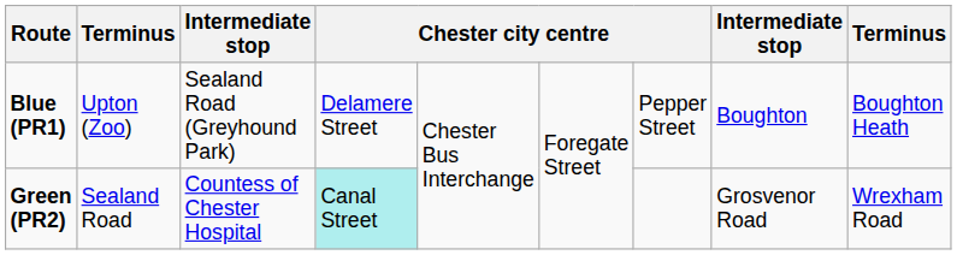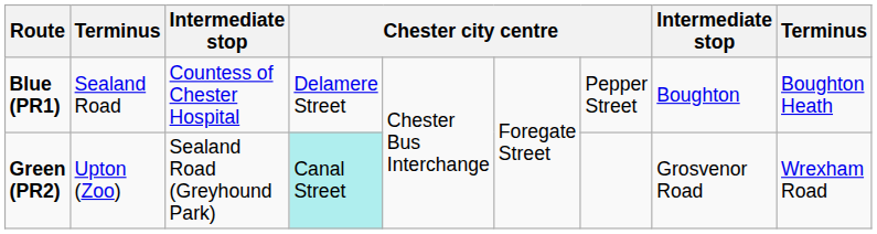Blue (PR1) | column 2: Upton (Zoo) -> Sealand Road
Blue (PR1) | column 3: Sealand Road (Greyhound Park) -> Countess of Chester Hospital
Green (PR2) | column 2: Sealand Road -> Upton (Zoo)
Green (PR2) | column 3: Countess of Chester Hospital -> Sealand Road (Greyhound Park)
